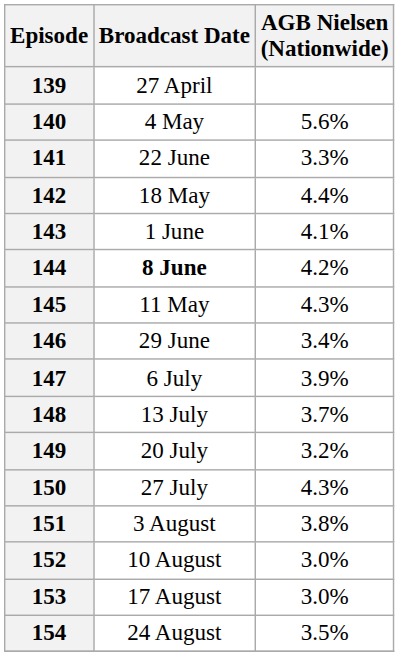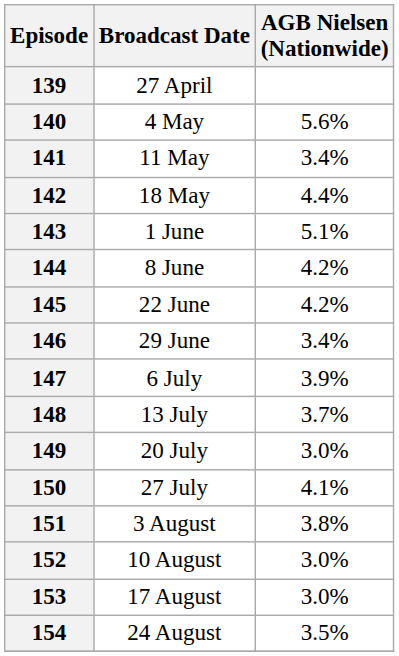141 | Broadcast Date: 22 June -> 11 May
141 | AGB Nielsen (Nationwide): 3.3% -> 3.4%
143 | AGB Nielsen (Nationwide): 4.1% -> 5.1%
144 | Broadcast Date: bold -> normal
145 | Broadcast Date: 11 May -> 22 June
145 | AGB Nielsen (Nationwide): 4.3% -> 4.2%
149 | AGB Nielsen (Nationwide): 3.2% -> 3.0%
150 | AGB Nielsen (Nationwide): 4.3% -> 4.1%
